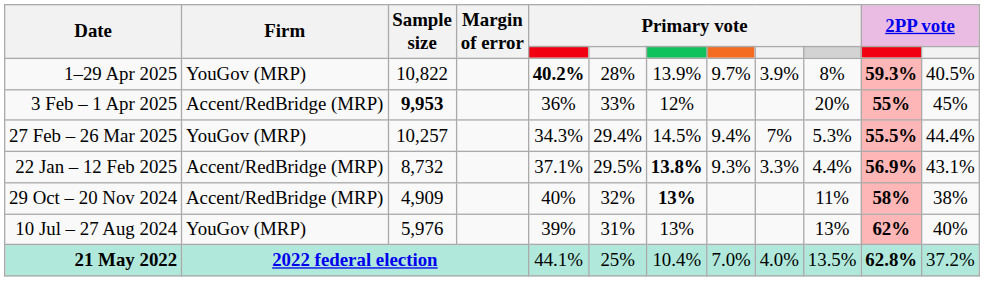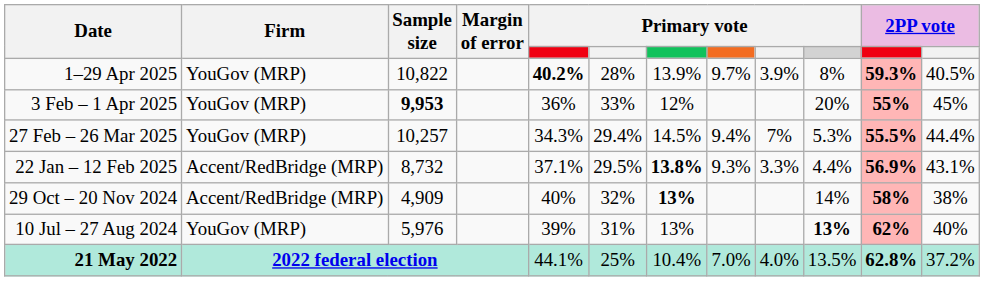3 Feb – 1 Apr 2025 | Firm: Accent/RedBridge (MRP) -> YouGov (MRP)
29 Oct – 20 Nov 2024 | column 10: 11% -> 14%
10 Jul – 27 Aug 2024 | column 10: normal -> bold
